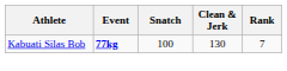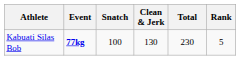+ column: Total | 230
Kabuati Silas Bob | Rank: 7 -> 5
